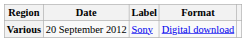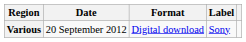columns swapped: Format <-> Label
